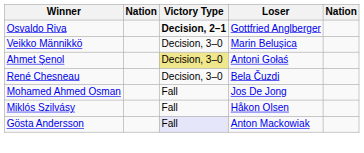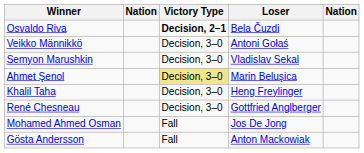Osvaldo Riva | Loser: Gottfried Anglberger -> Bela Čuzdi
Veikko Männikkö | Loser: Marin Beluşica -> Antoni Gołaś
+ row: Semyon Marushkin | Decision, 3–0 | Vladislav Sekal
Ahmet Şenol | Loser: Antoni Gołaś -> Marin Beluşica
+ row: Khalil Taha | Decision, 3–0 | Heng Freylinger
René Chesneau | Loser: Bela Čuzdi -> Gottfried Anglberger
- row: Miklós Szilvásy | Fall | Håkon Olsen
Gösta Andersson | Victory Type: lavender background -> no background
